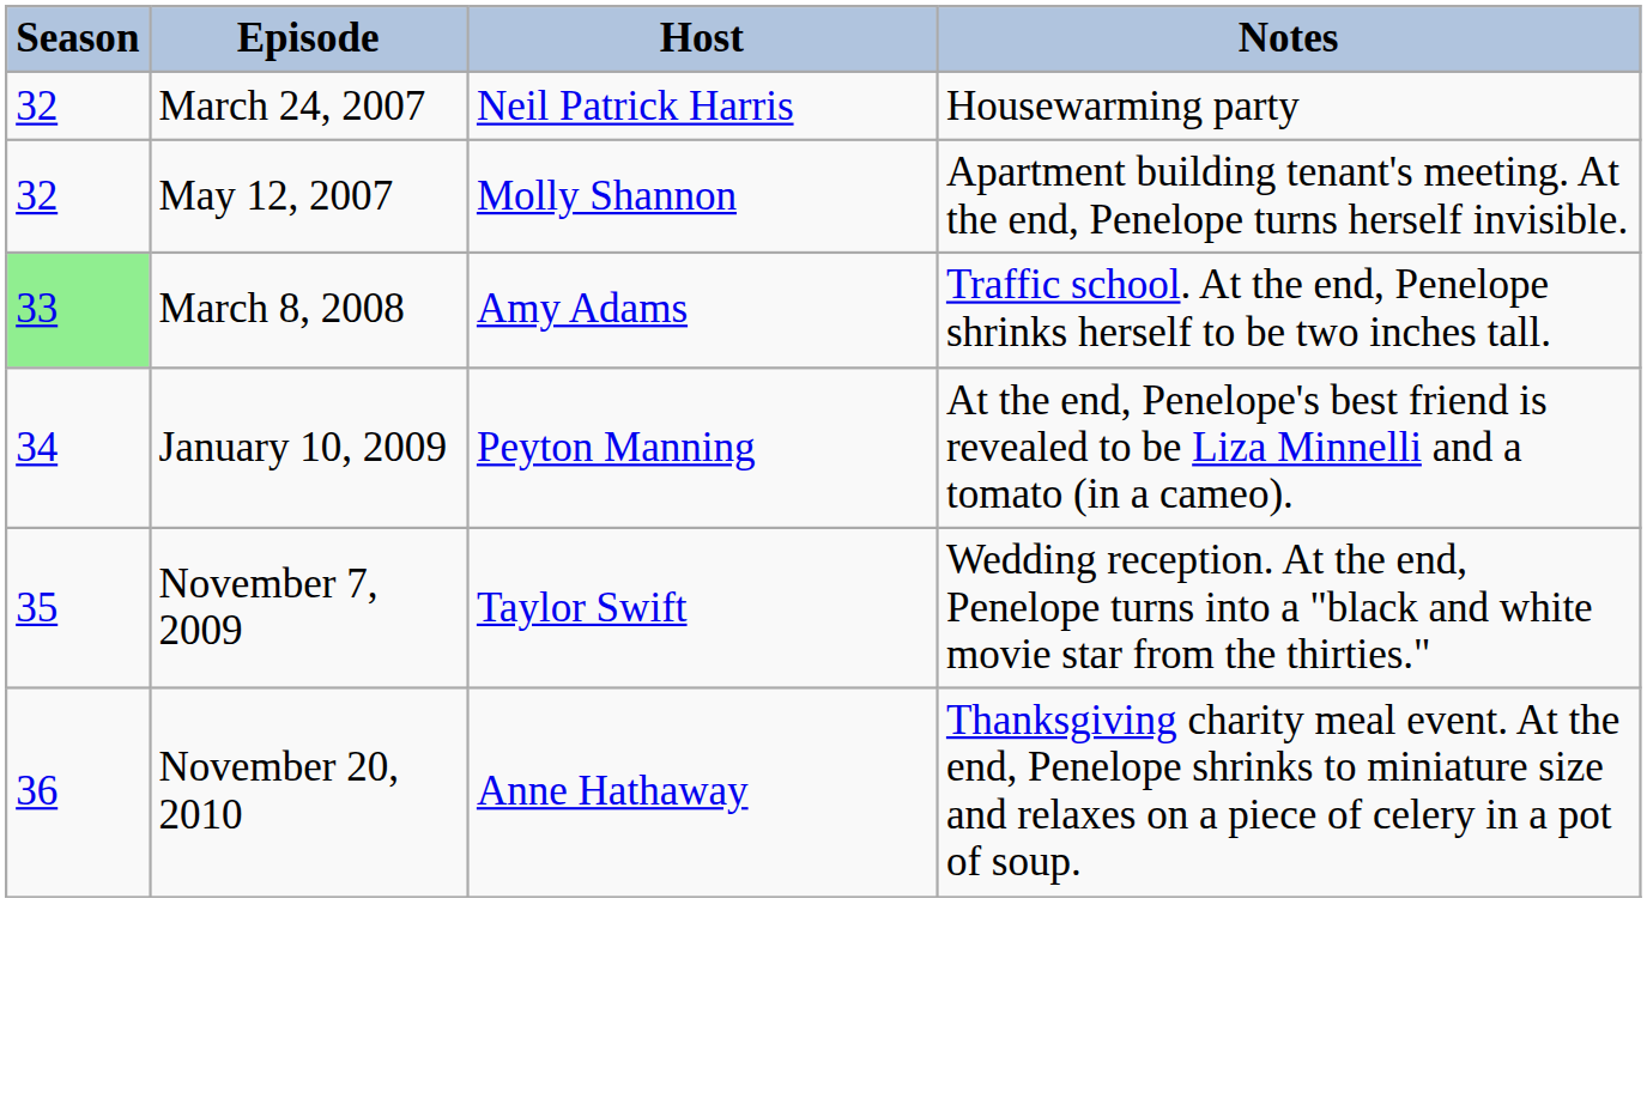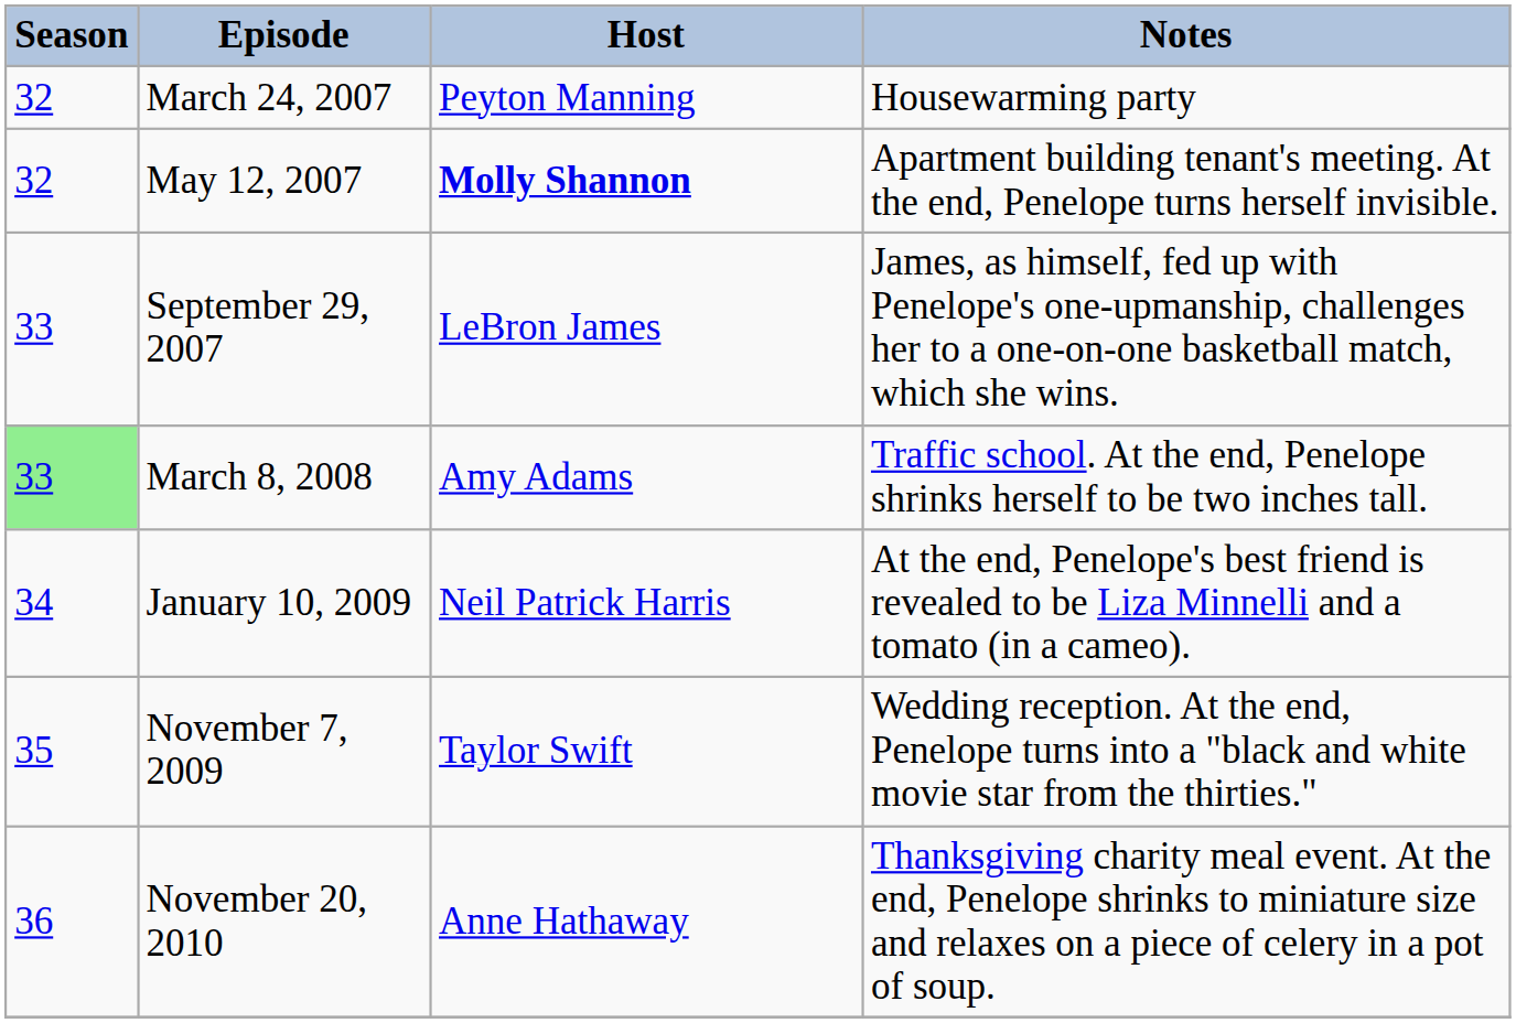March 24, 2007 | Host: Neil Patrick Harris -> Peyton Manning
May 12, 2007 | Host: normal -> bold
+ row: 33 | September 29, 2007 | LeBron James | James, as himself, fed up with Penelope's one-upmanship, challenges her to a one-on-one basketball match, which she wins.
January 10, 2009 | Host: Peyton Manning -> Neil Patrick Harris
